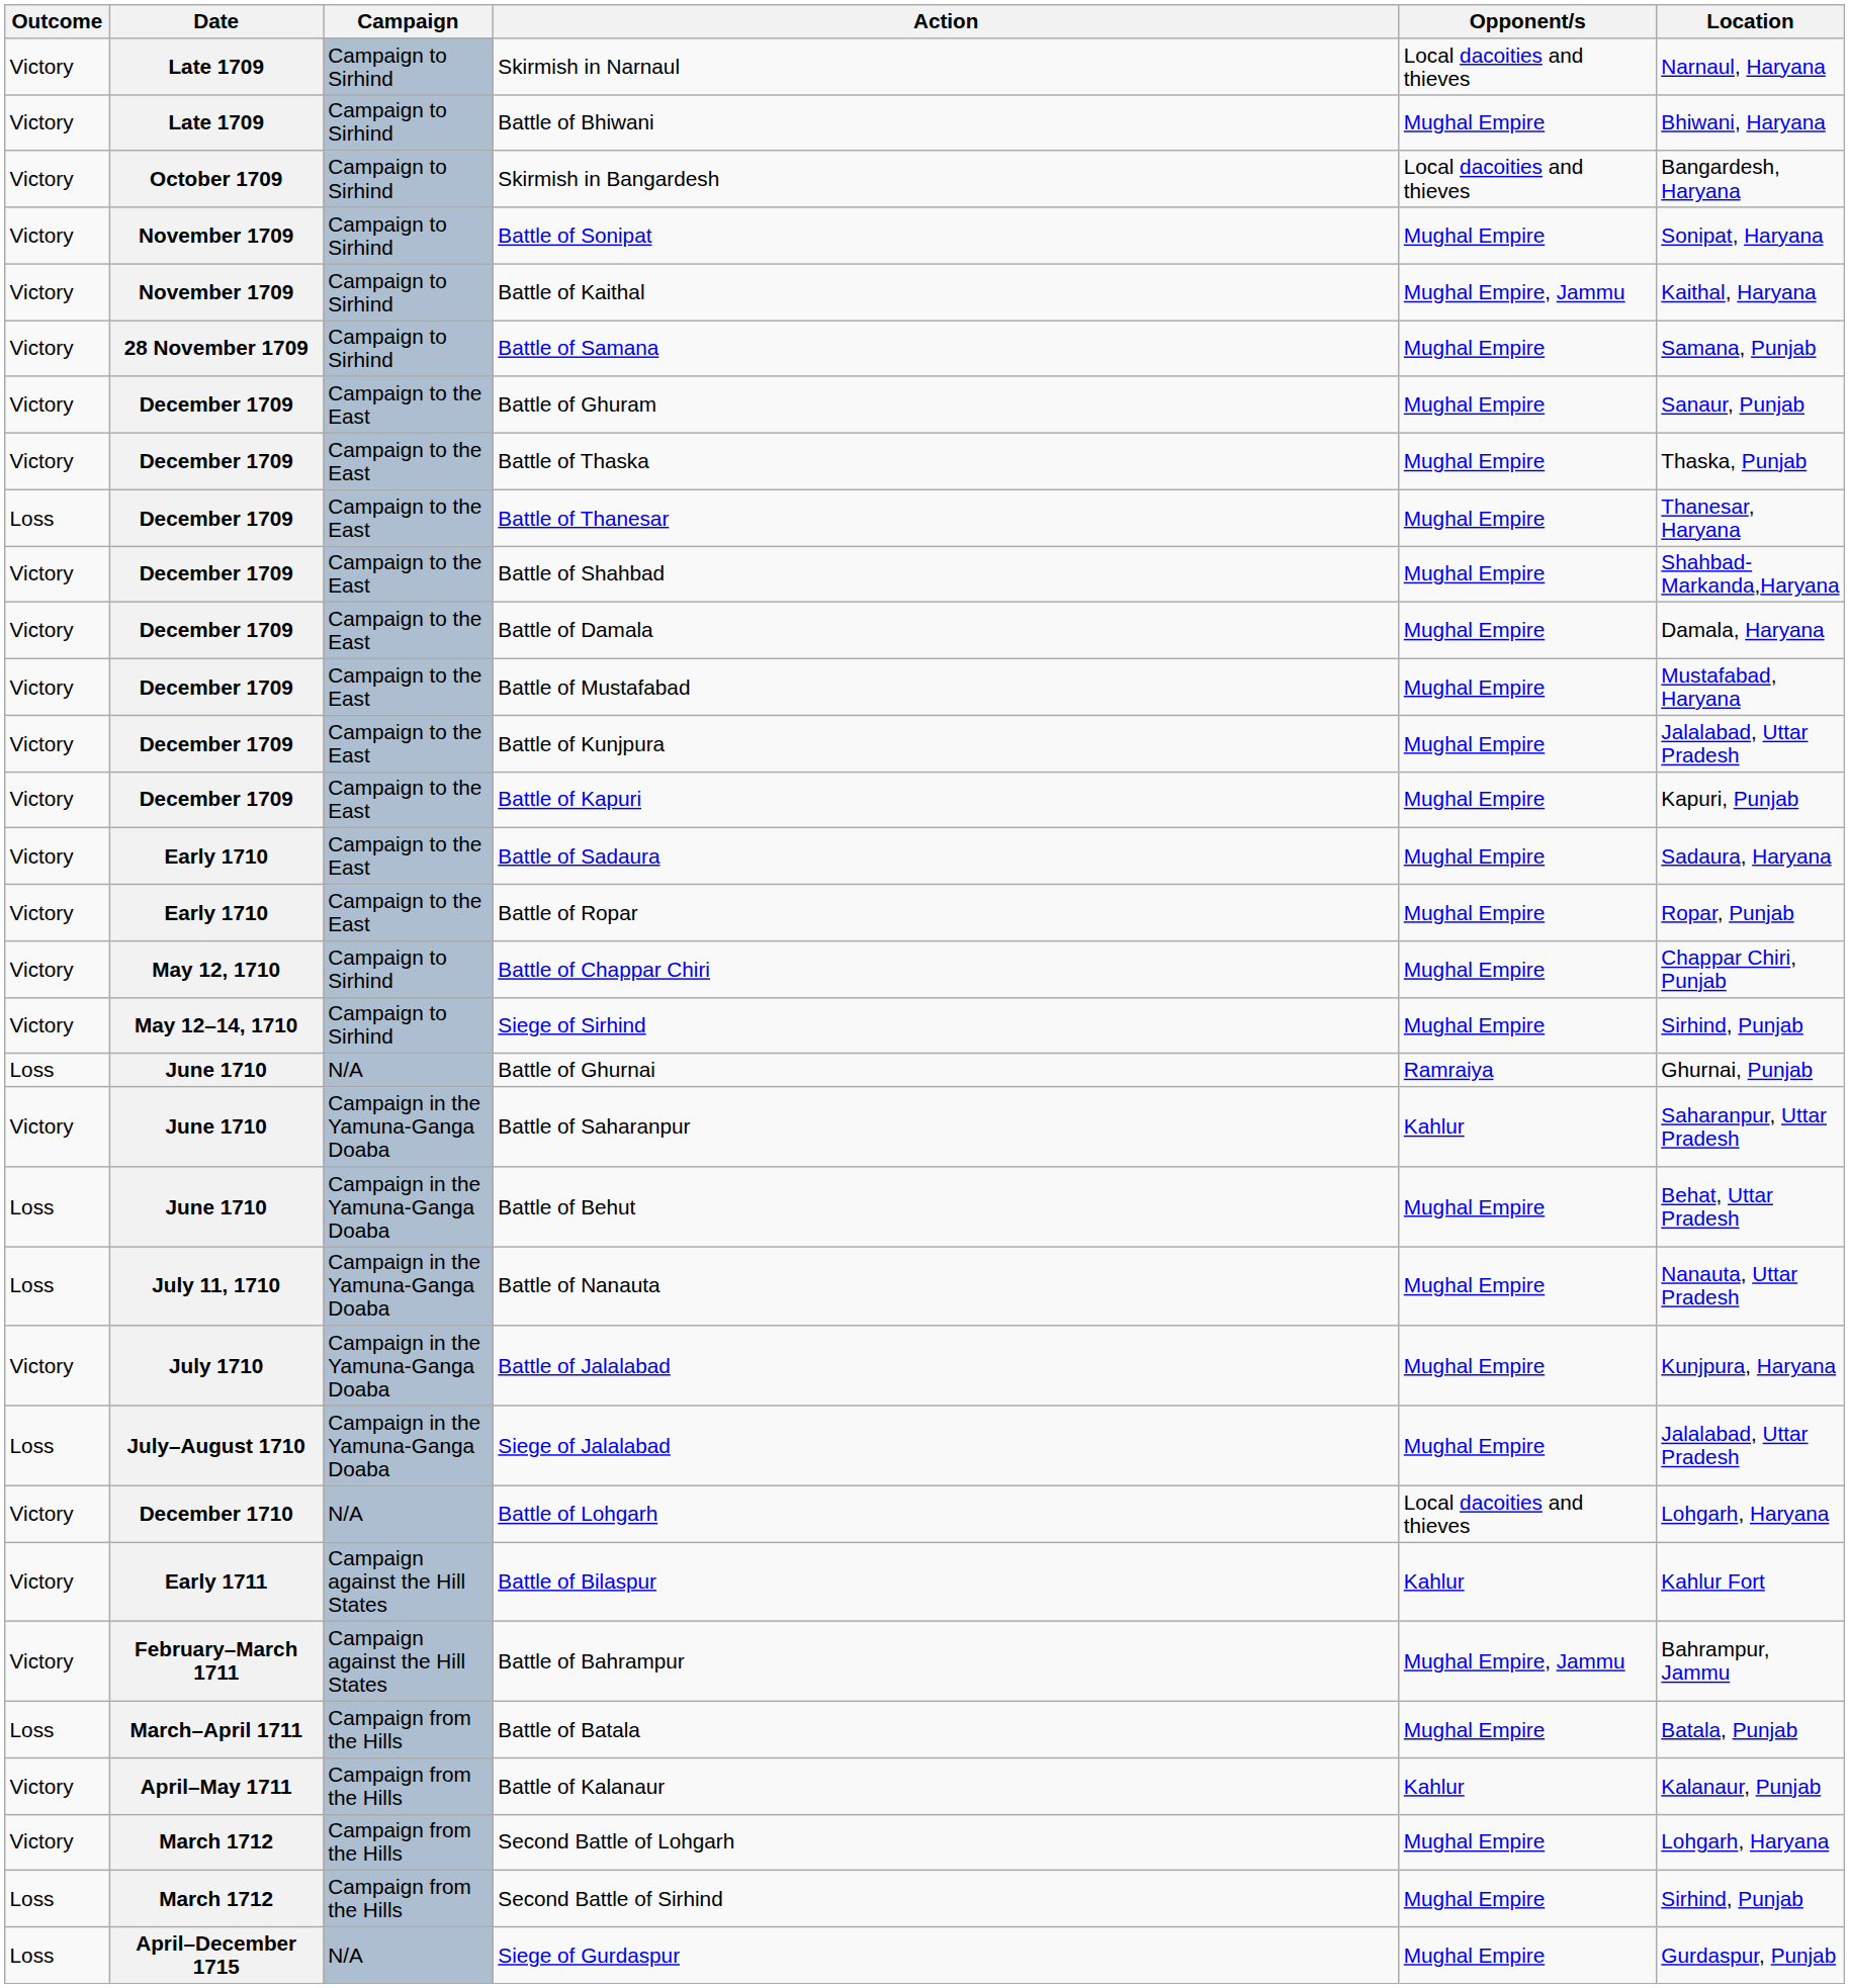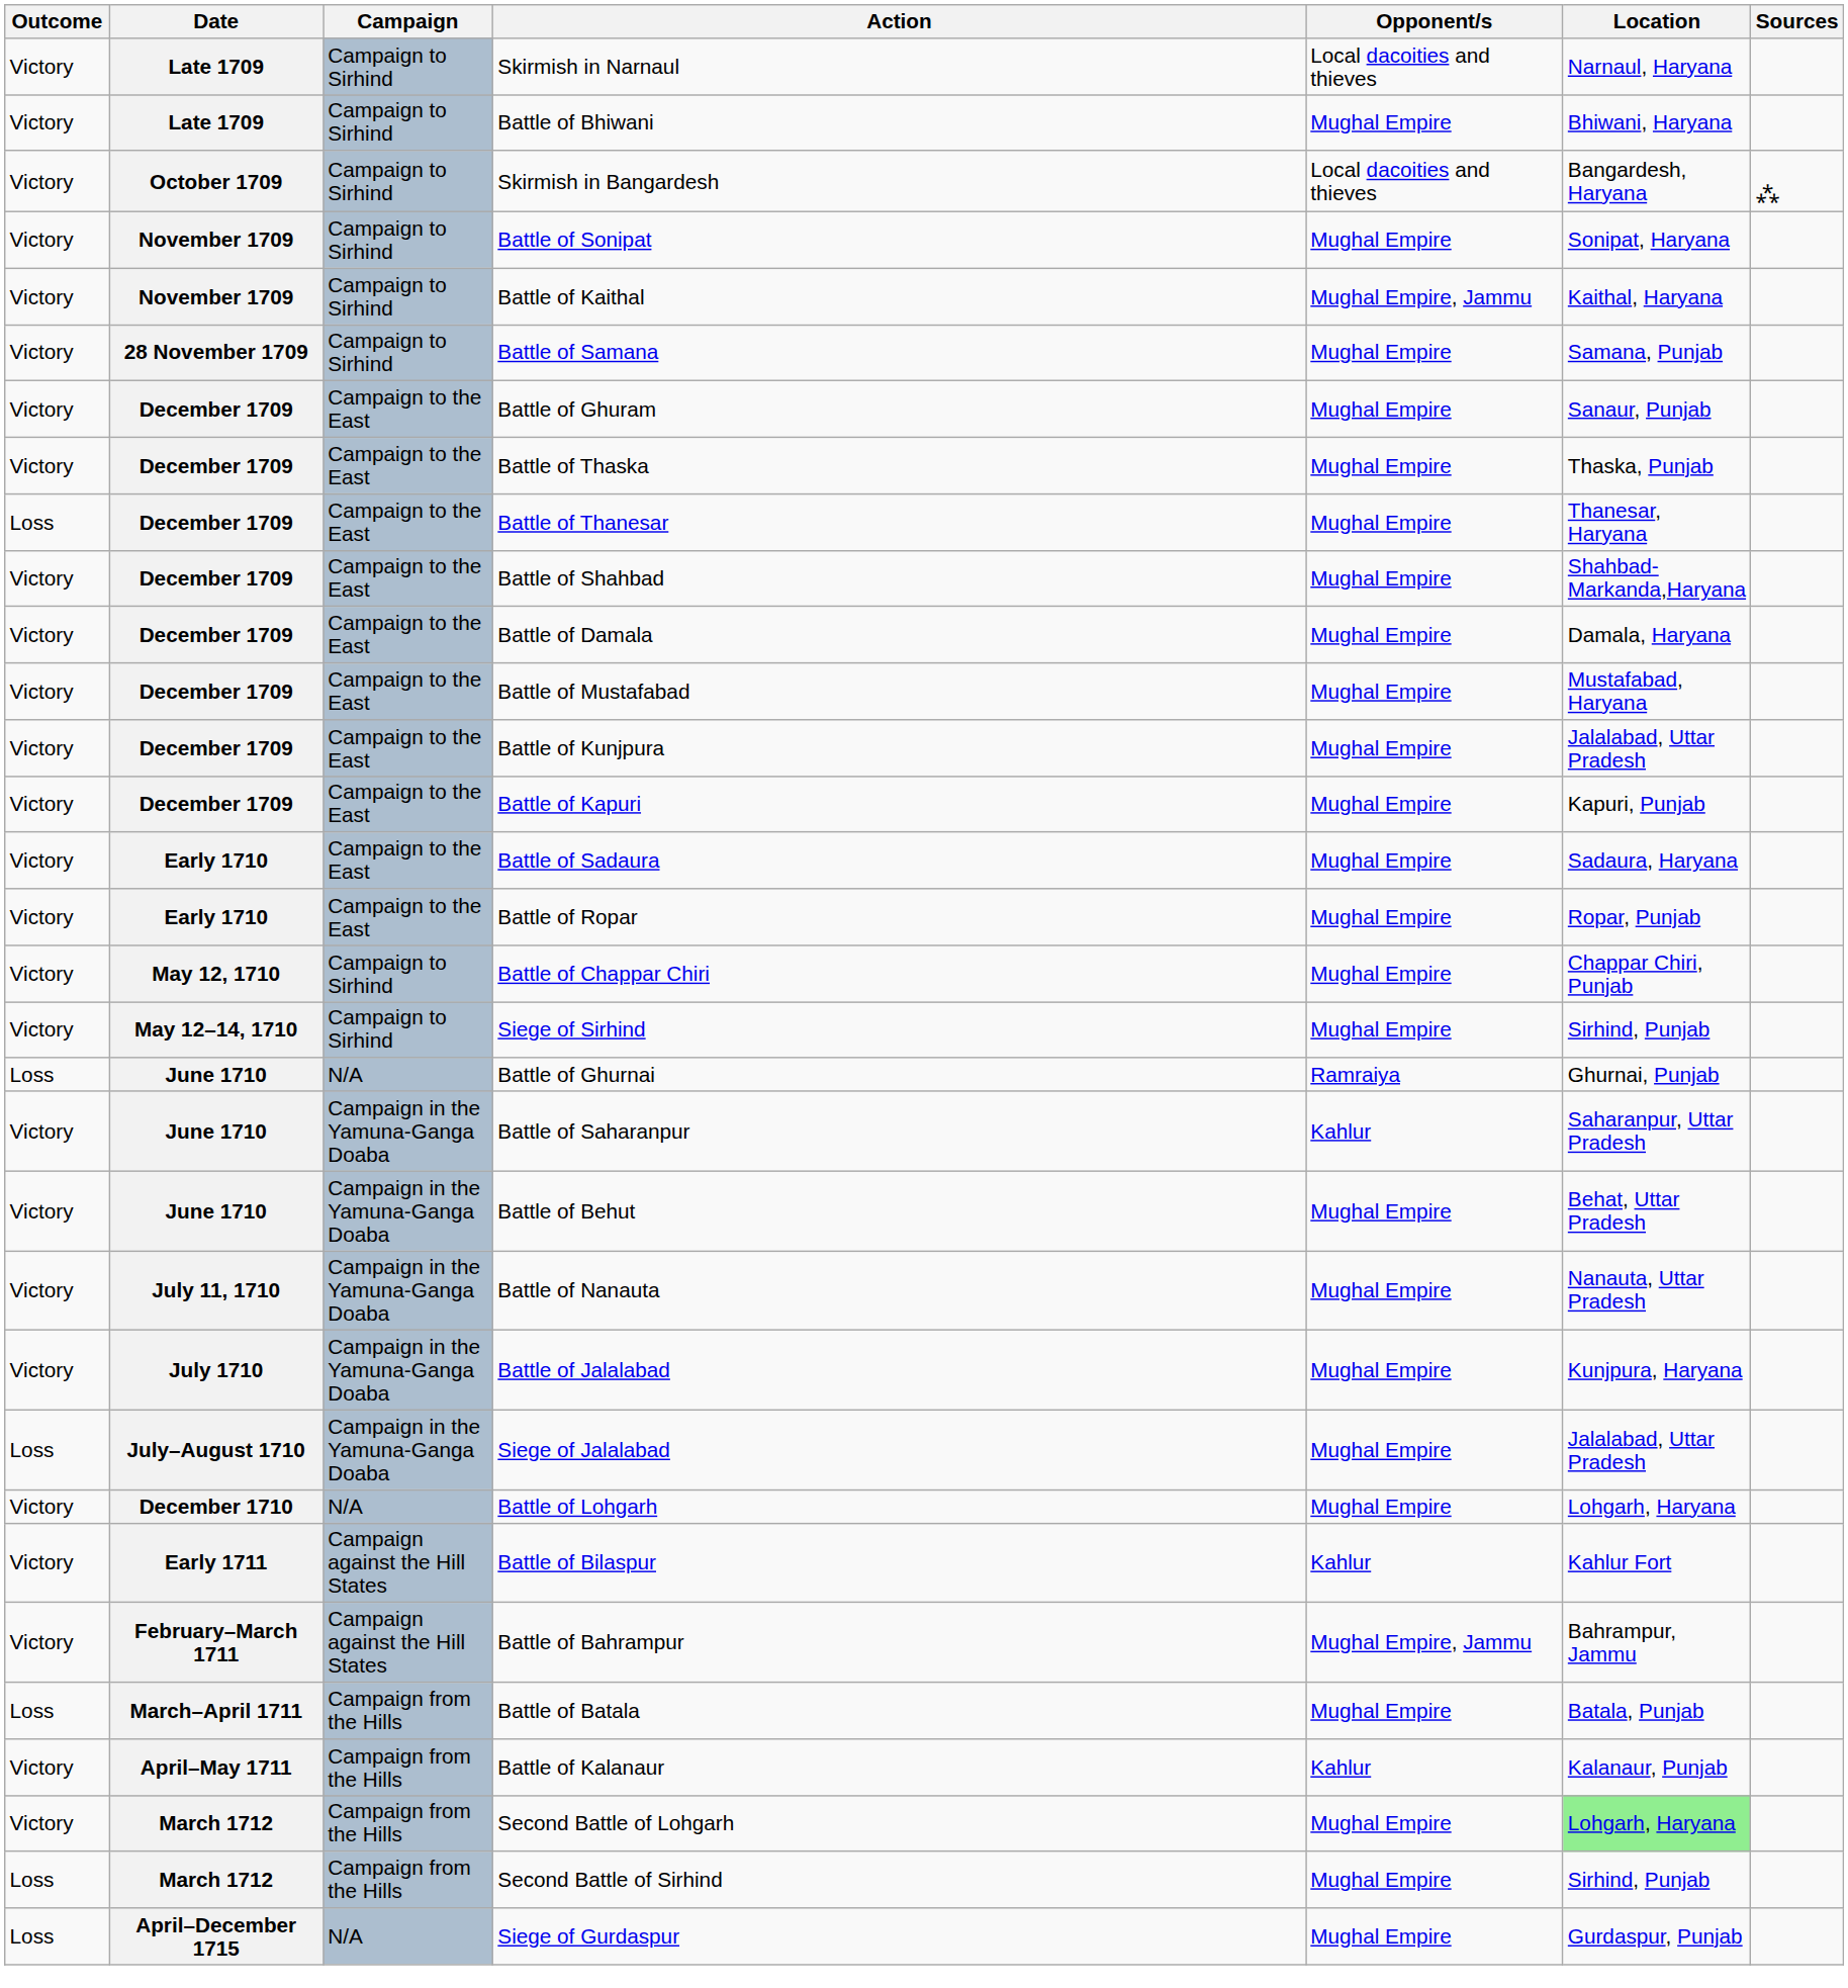+ column: Sources | ⁂
Battle of Behut | Outcome: Loss -> Victory
Battle of Nanauta | Outcome: Loss -> Victory
Battle of Lohgarh | Opponent/s: Local dacoities and thieves -> Mughal Empire
Second Battle of Lohgarh | Location: no background -> lightgreen background
